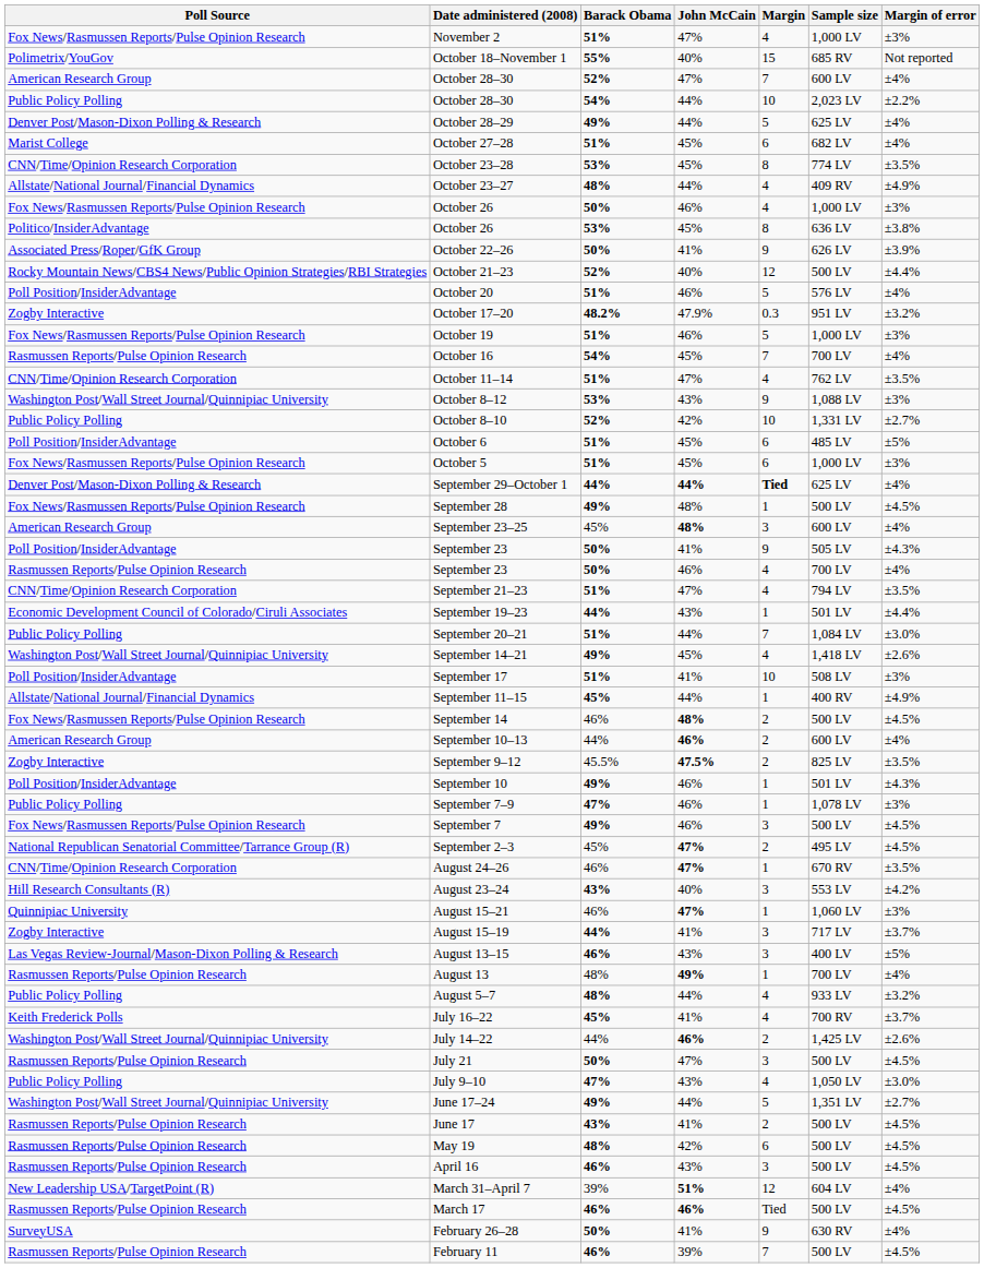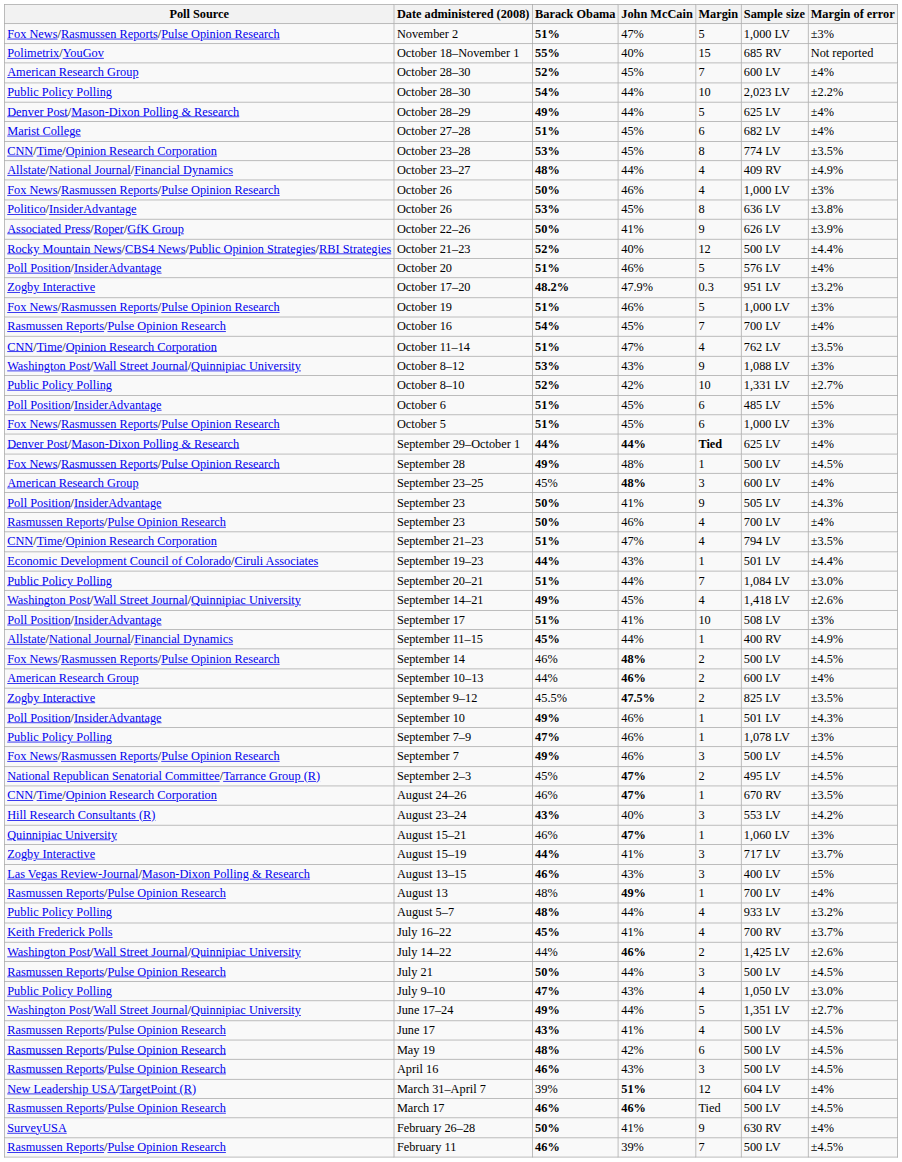November 2 | Margin: 4 -> 5
American Research Group / October 28–30 | John McCain: 47% -> 45%
July 21 | John McCain: 47% -> 44%
June 17 | Margin: 2 -> 4
